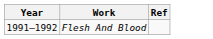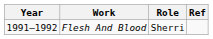+ column: Role | Sherri
